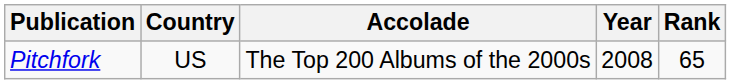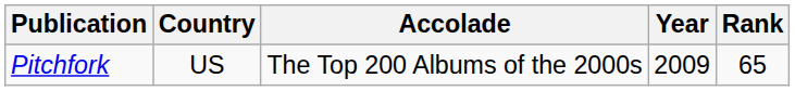Pitchfork | Year: 2008 -> 2009
